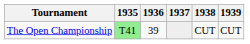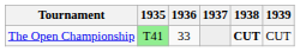The Open Championship | 1936: 39 -> 33
The Open Championship | 1938: normal -> bold
